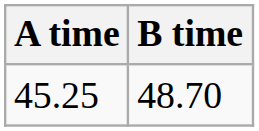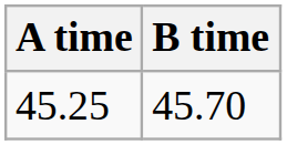45.25 | B time: 48.70 -> 45.70
